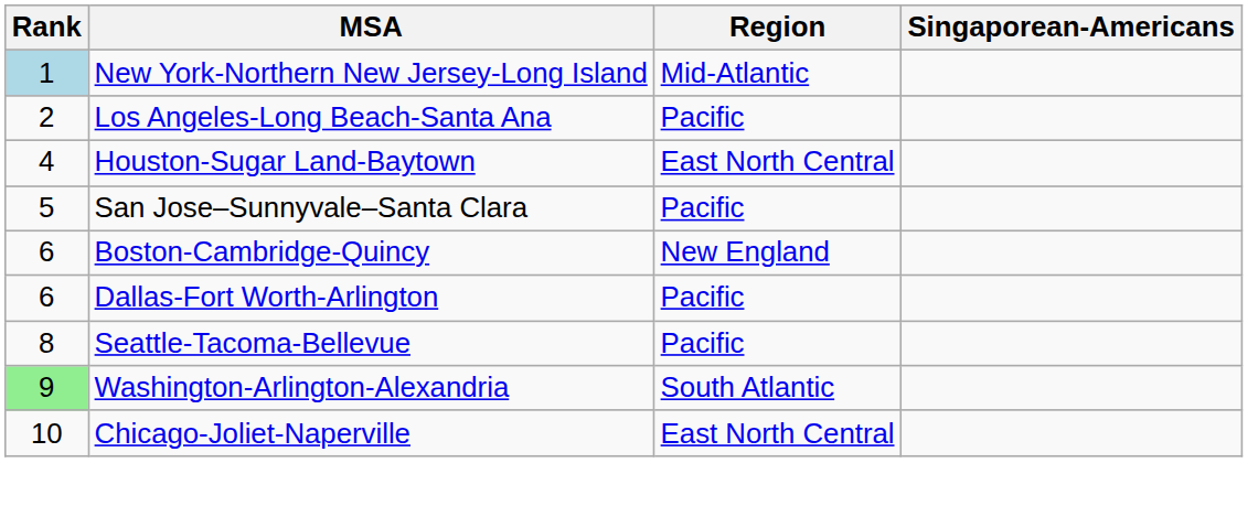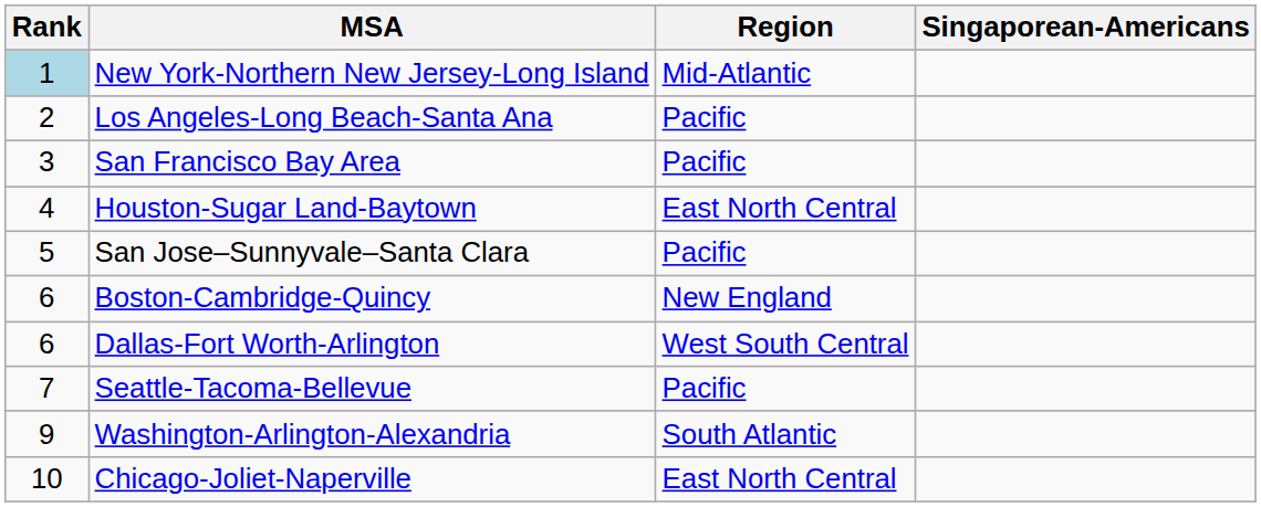+ row: 3 | San Francisco Bay Area | Pacific
Dallas-Fort Worth-Arlington | Region: Pacific -> West South Central
Seattle-Tacoma-Bellevue | Rank: 8 -> 7
Washington-Arlington-Alexandria | Rank: lightgreen background -> no background
